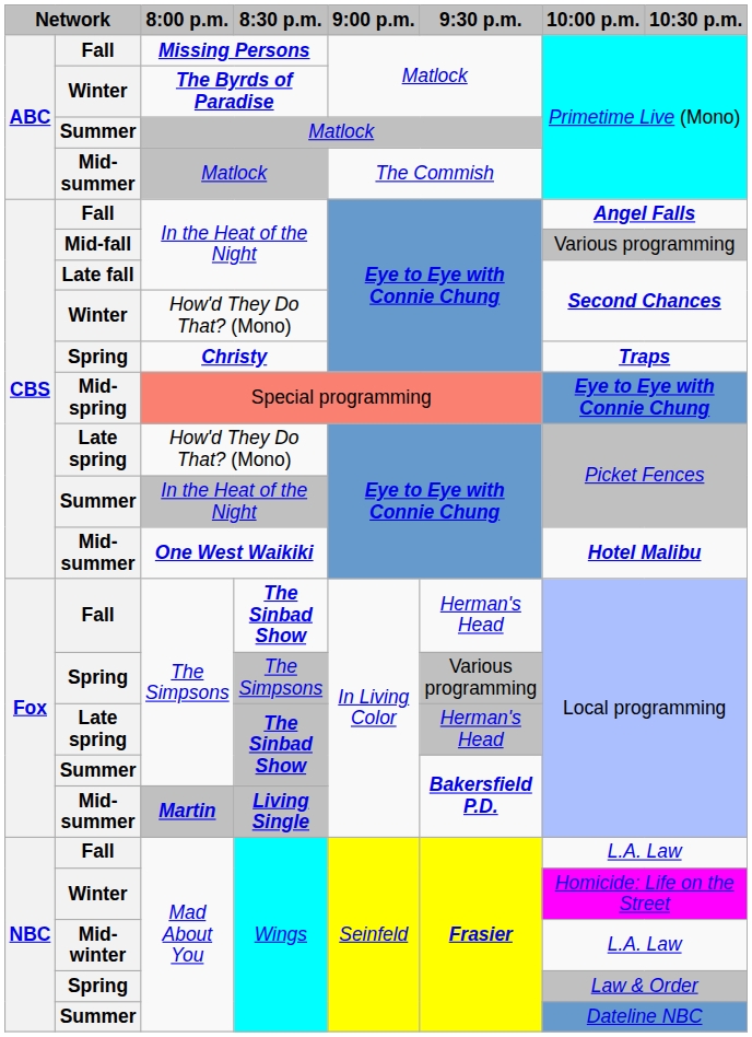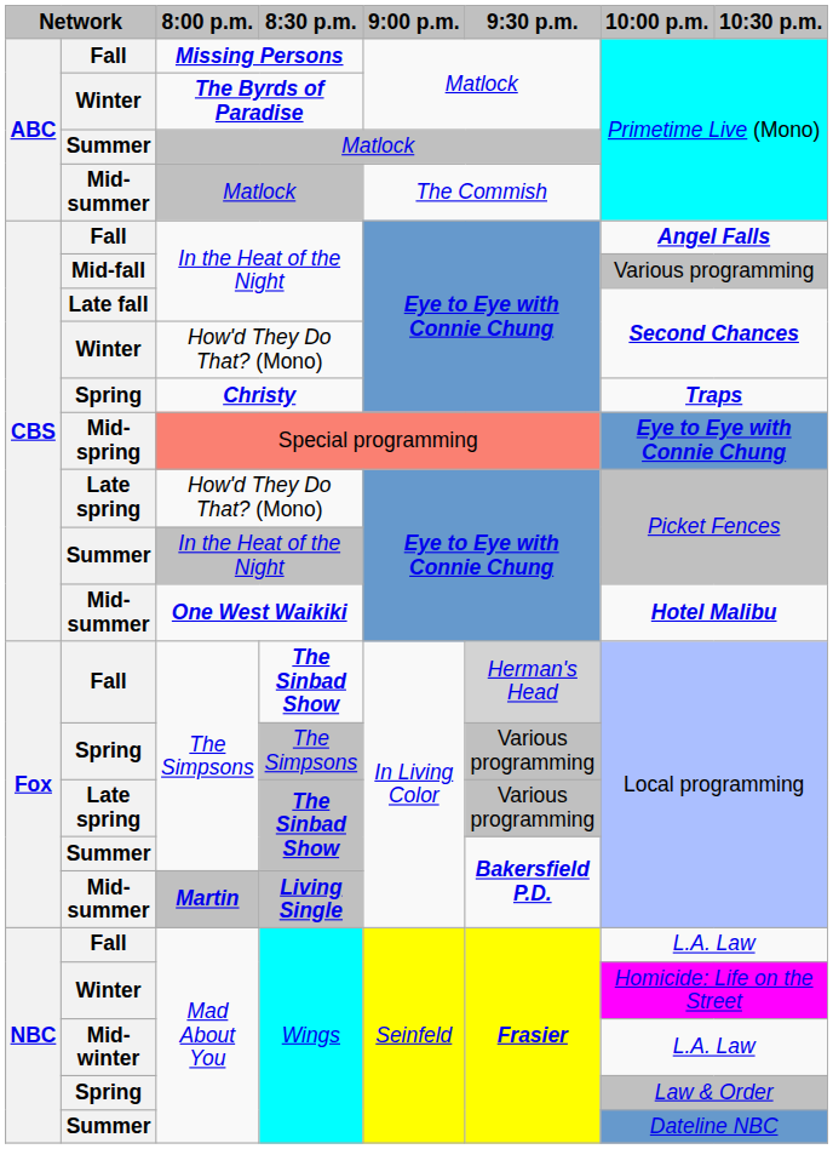Fall / The Sinbad Show | 9:30 p.m.: no background -> lightgrey background
Late spring / The Sinbad Show | 9:30 p.m.: Herman's Head -> Various programming
